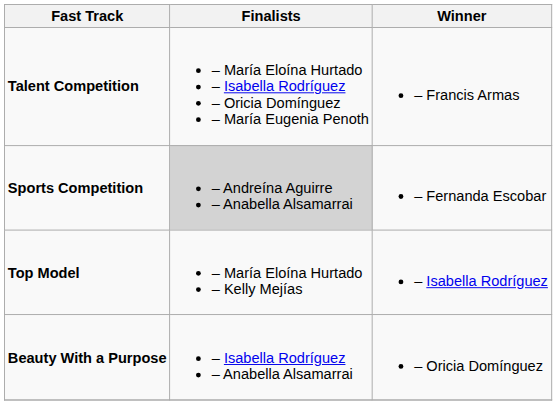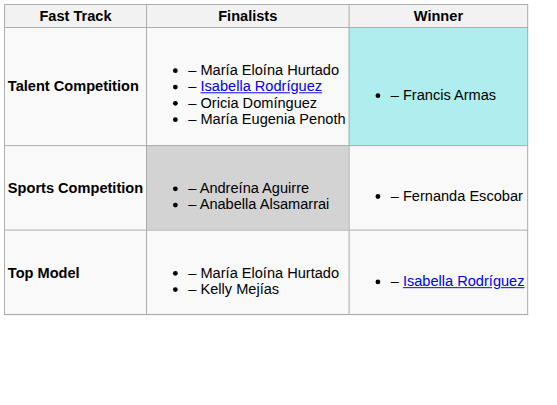Talent Competition | Winner: no background -> paleturquoise background
- row: Beauty With a Purpose | – Isabella Rodríguez – Anabella Alsamarrai | – Oricia Domínguez
